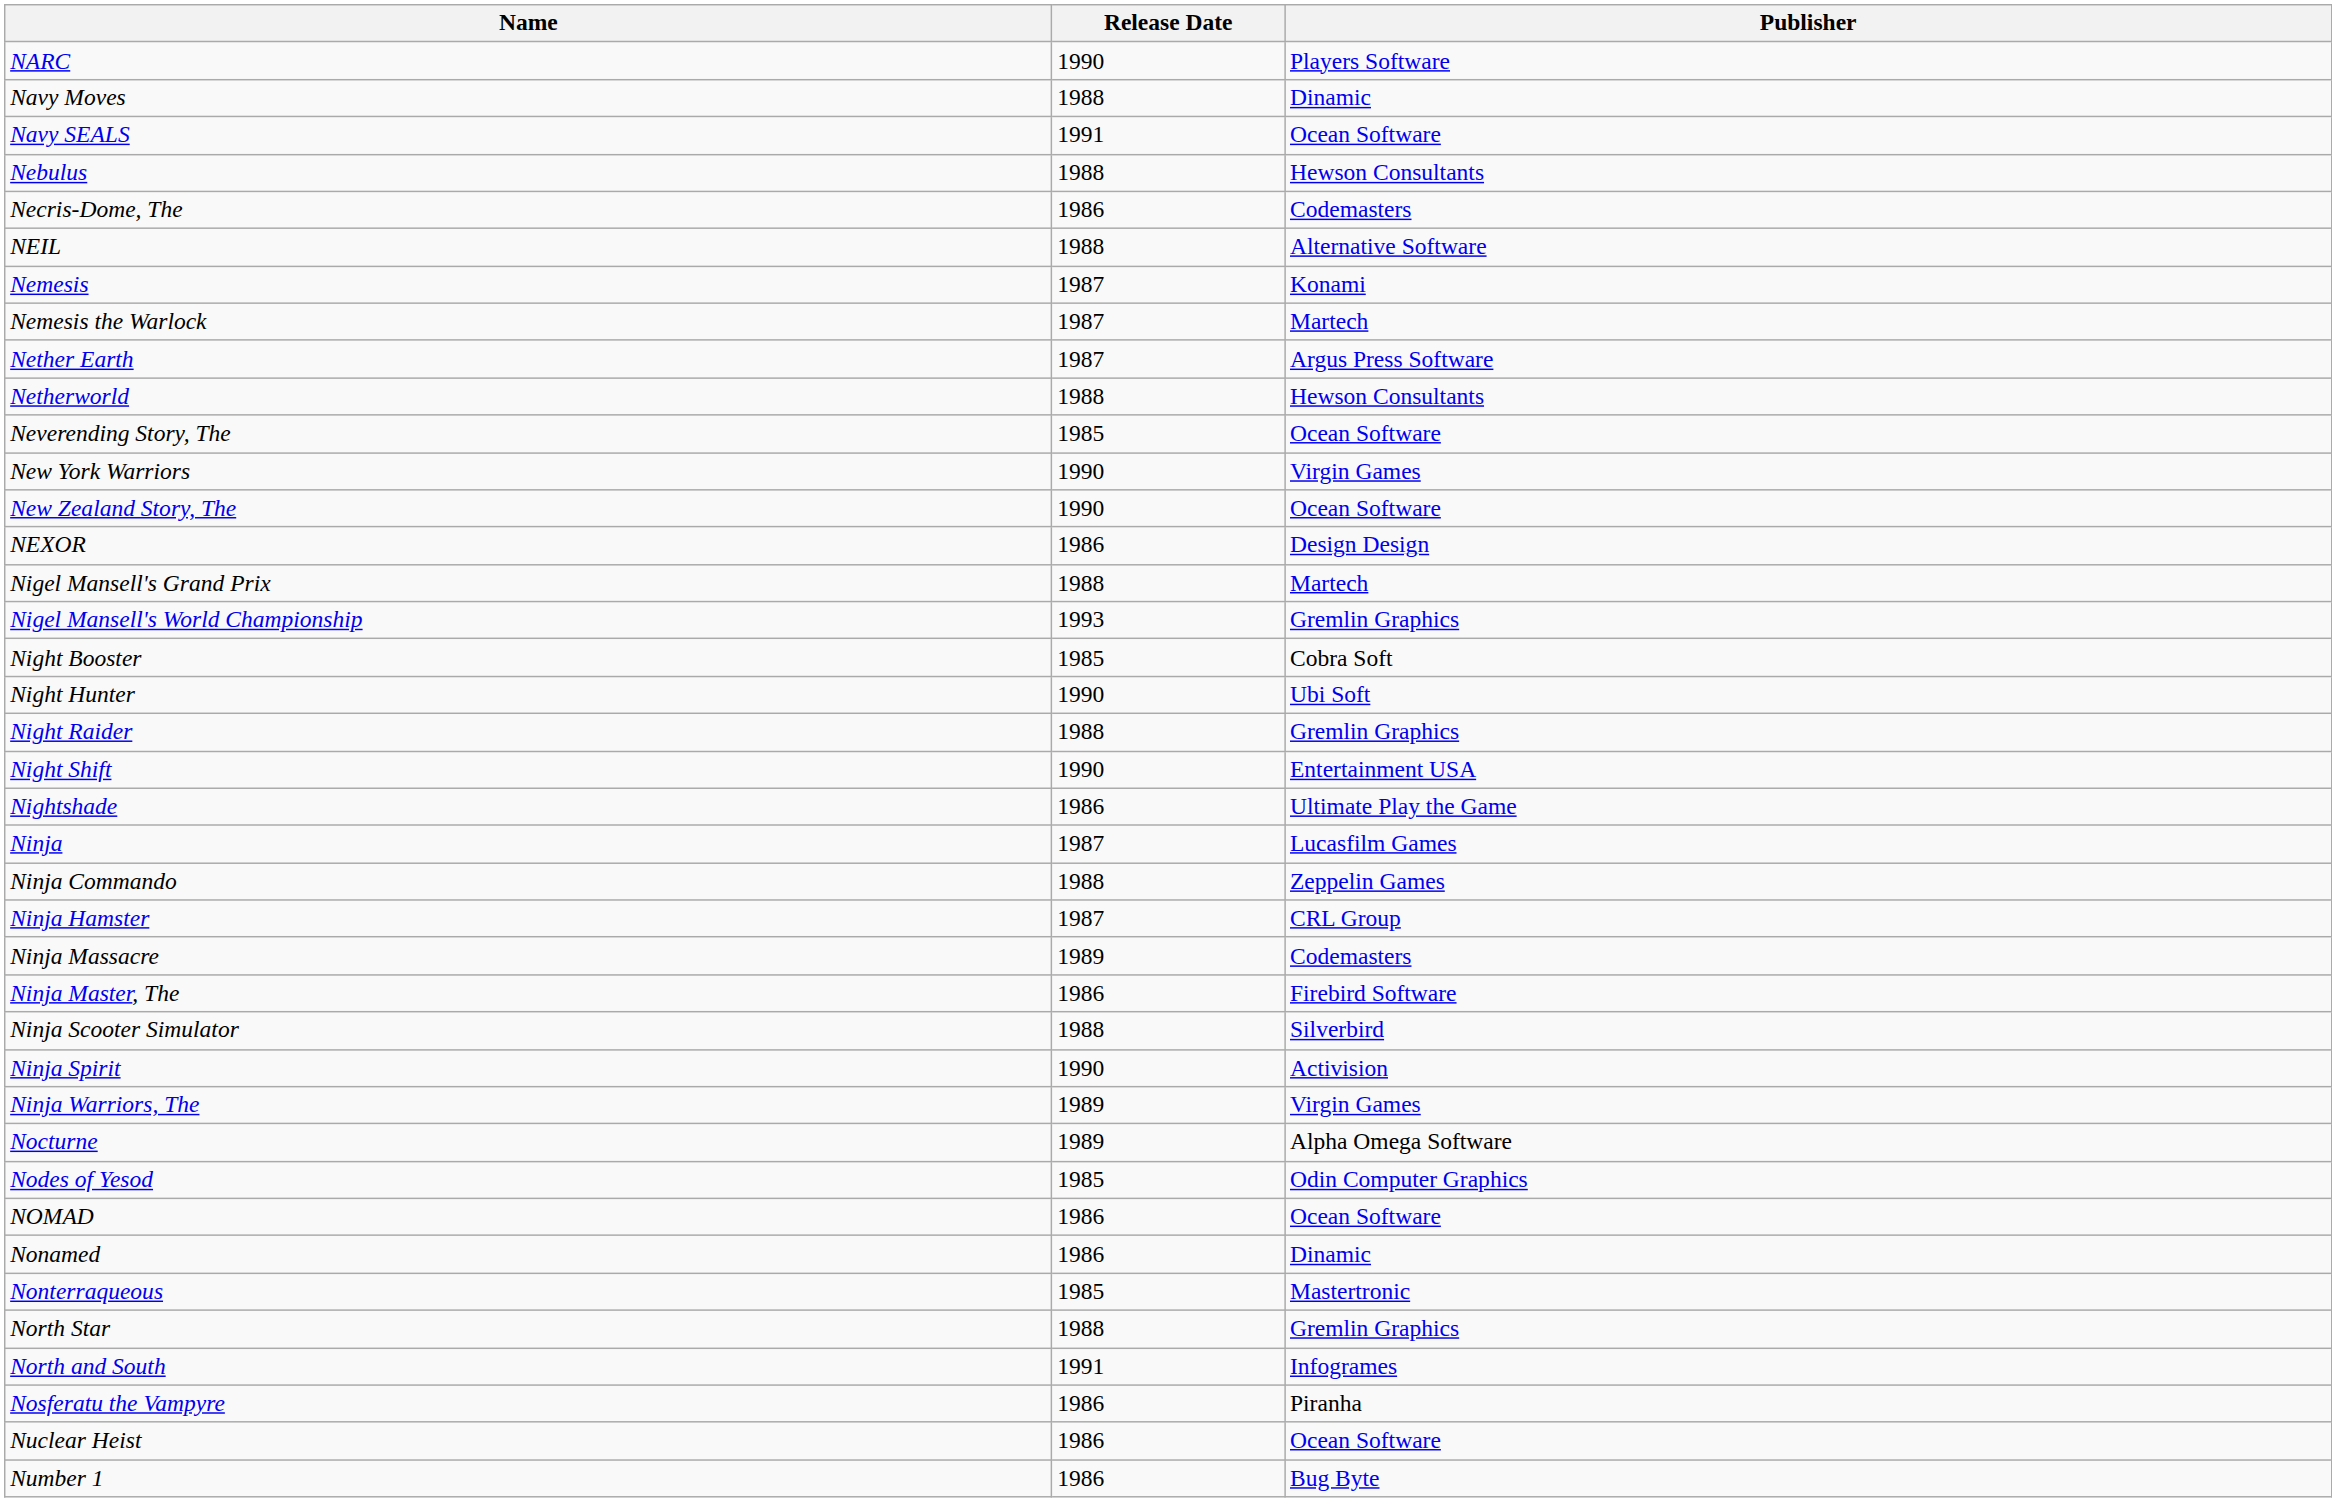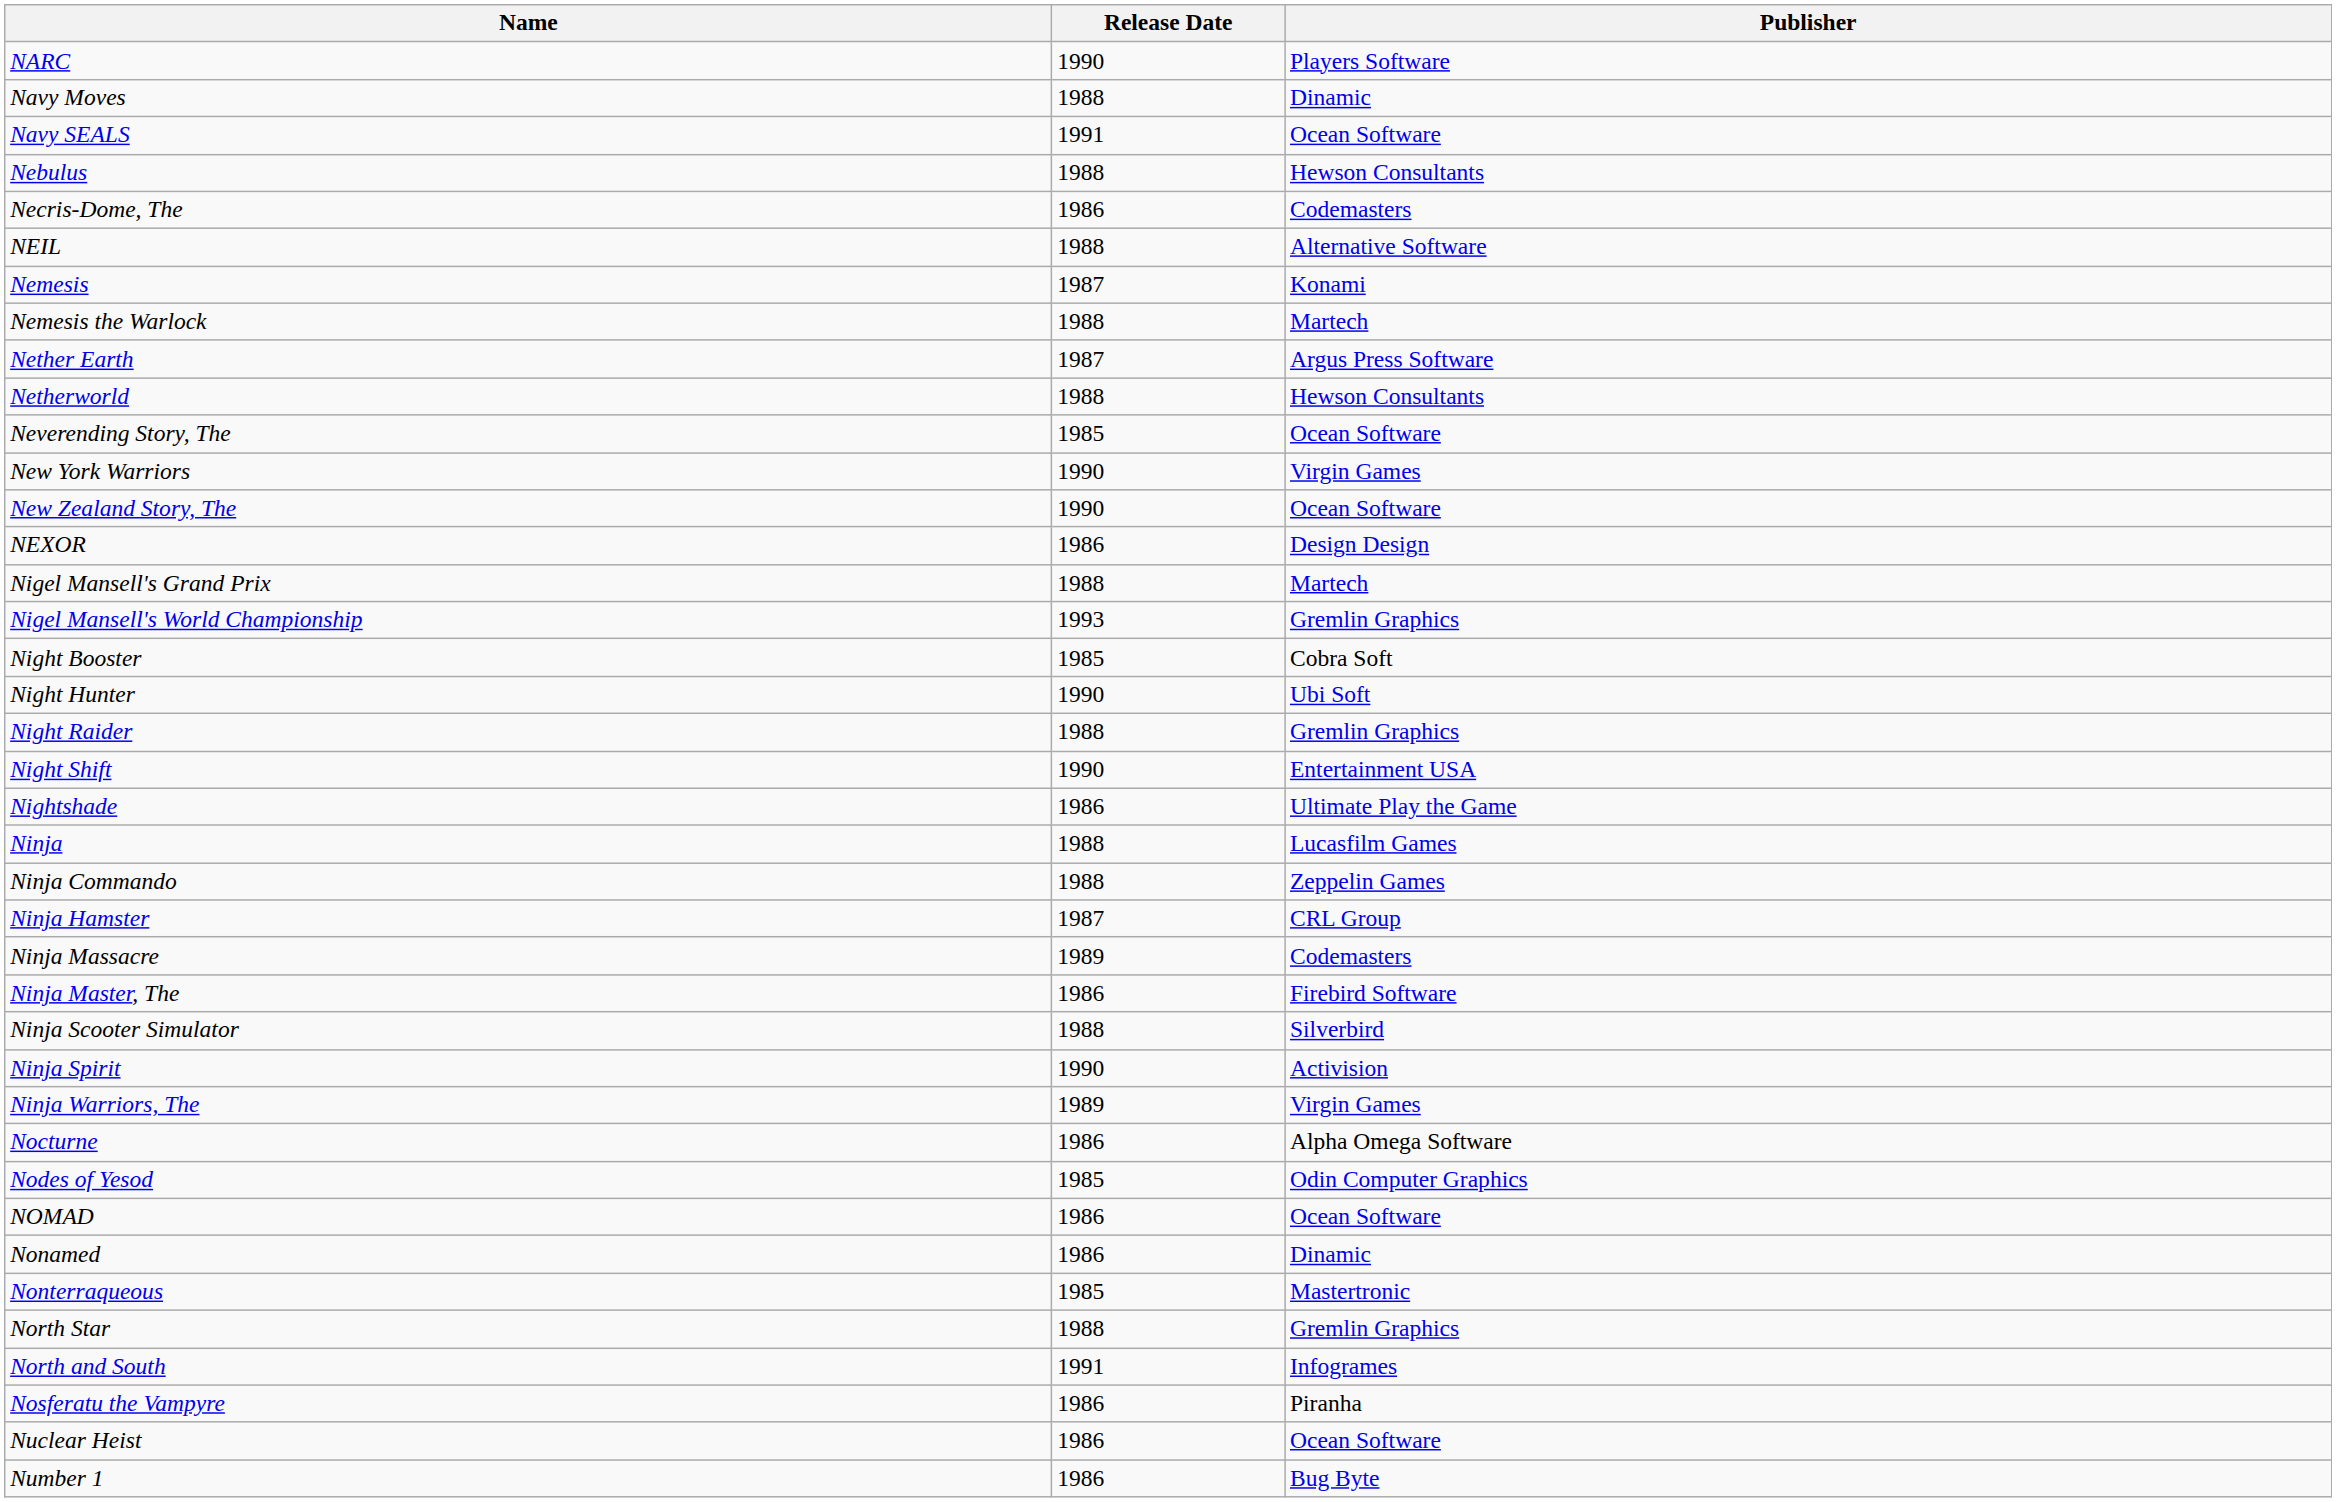Nemesis the Warlock | Release Date: 1987 -> 1988
Ninja | Release Date: 1987 -> 1988
Nocturne | Release Date: 1989 -> 1986
